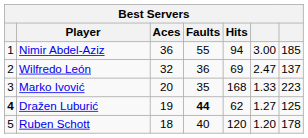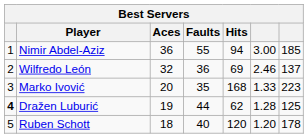Wilfredo León | column 6: 2.47 -> 2.46
Dražen Luburić | Faults: bold -> normal
Dražen Luburić | column 6: 1.27 -> 1.28
